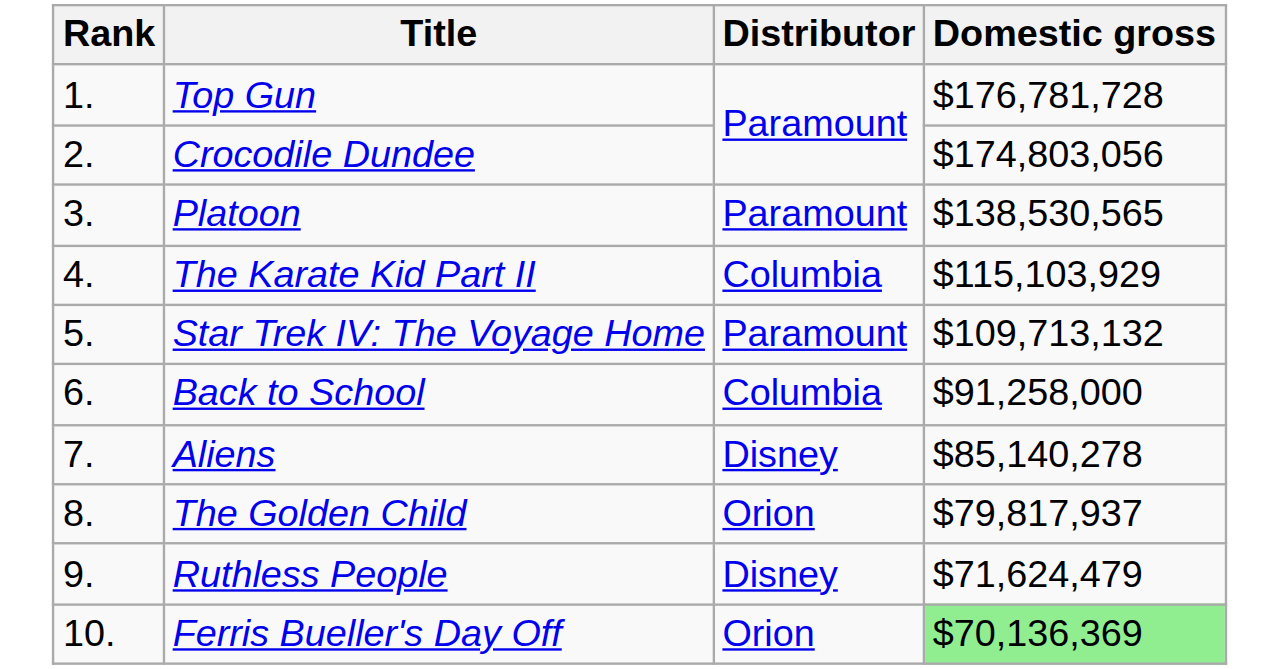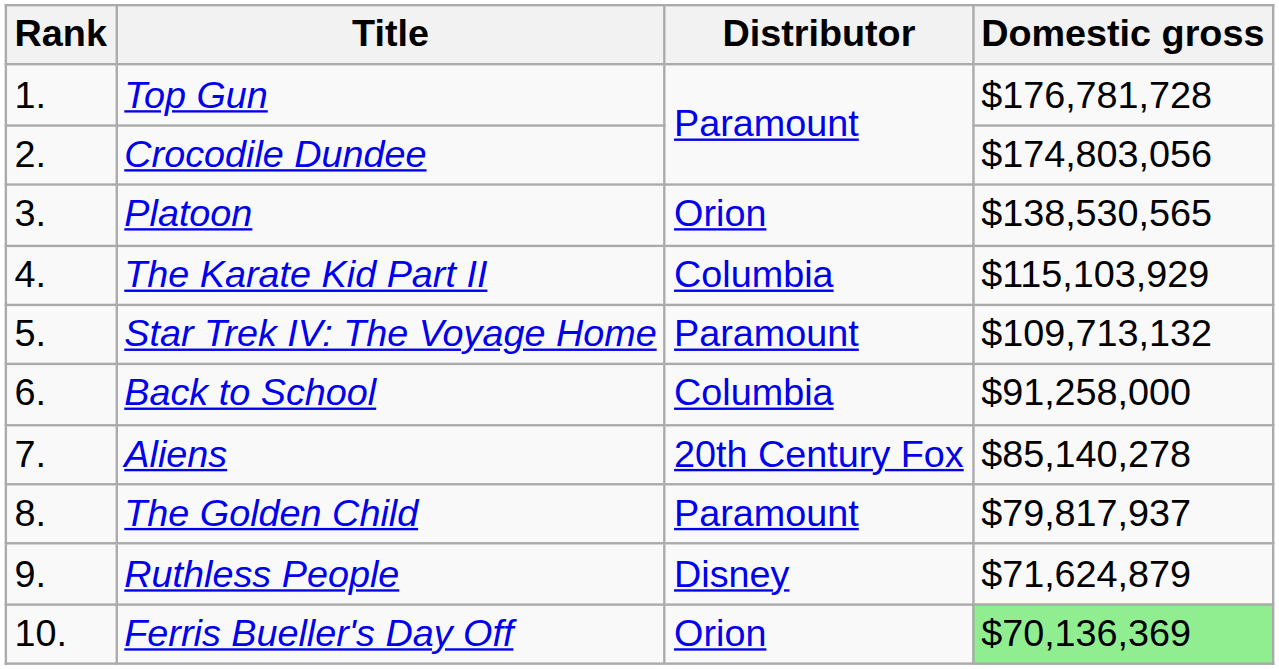Platoon | Distributor: Paramount -> Orion
Aliens | Distributor: Disney -> 20th Century Fox
The Golden Child | Distributor: Orion -> Paramount
Ruthless People | Domestic gross: $71,624,479 -> $71,624,879
